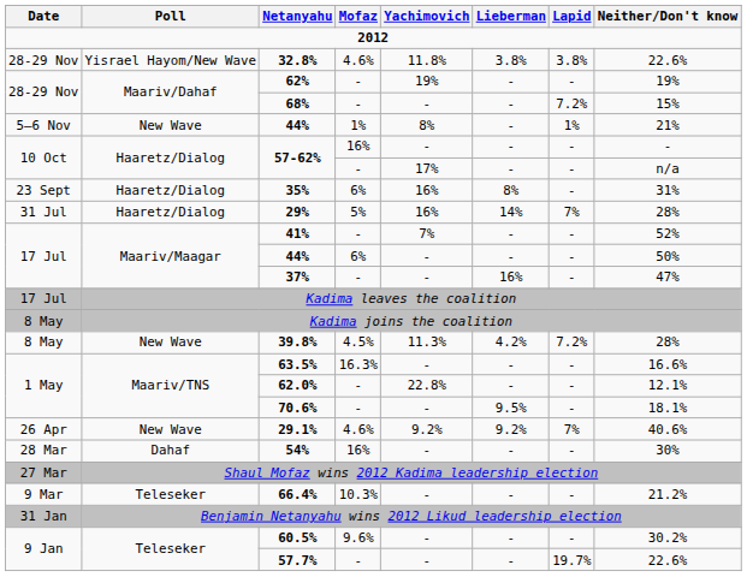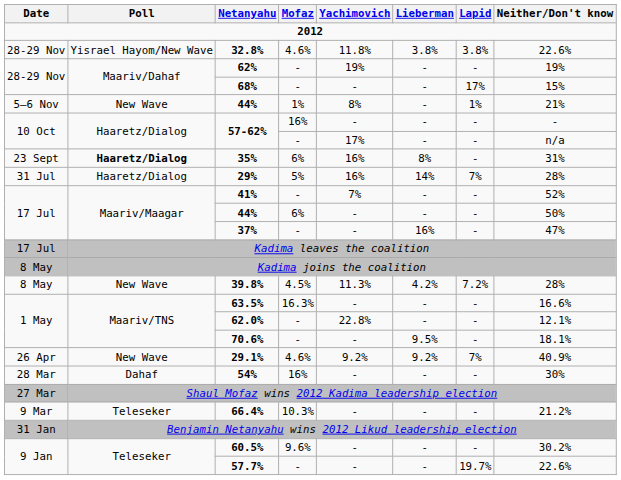68% | Lapid: 7.2% -> 17%
35% | Poll: normal -> bold
29.1% | Neither/Don't know: 40.6% -> 40.9%
